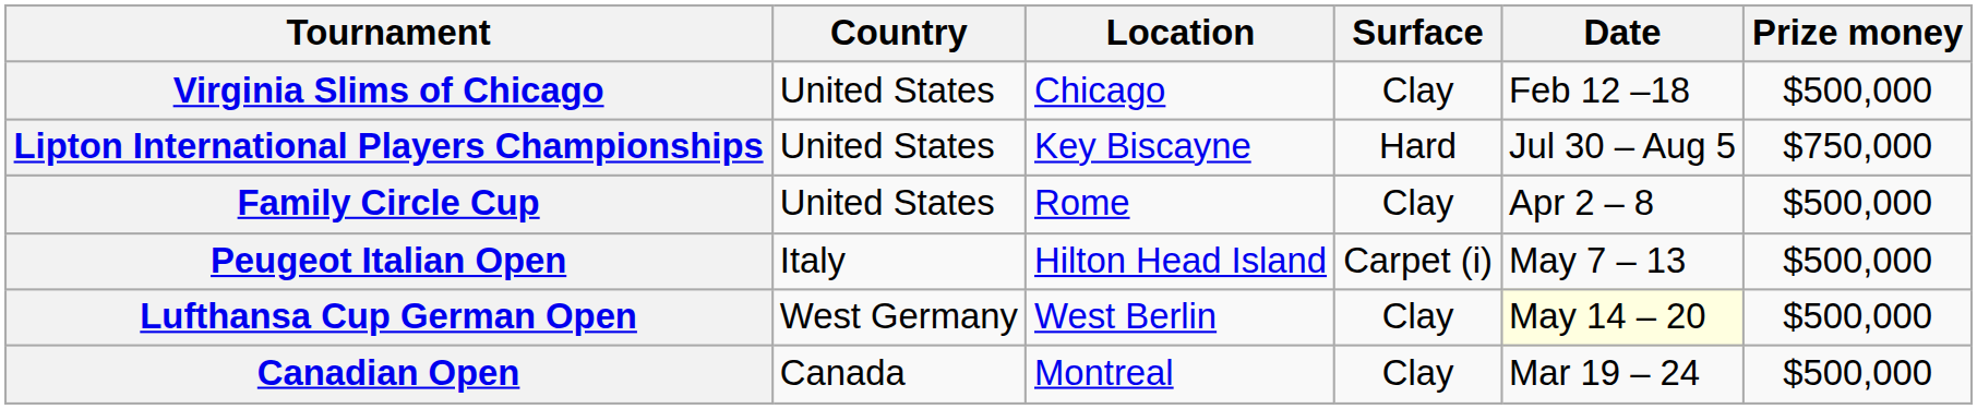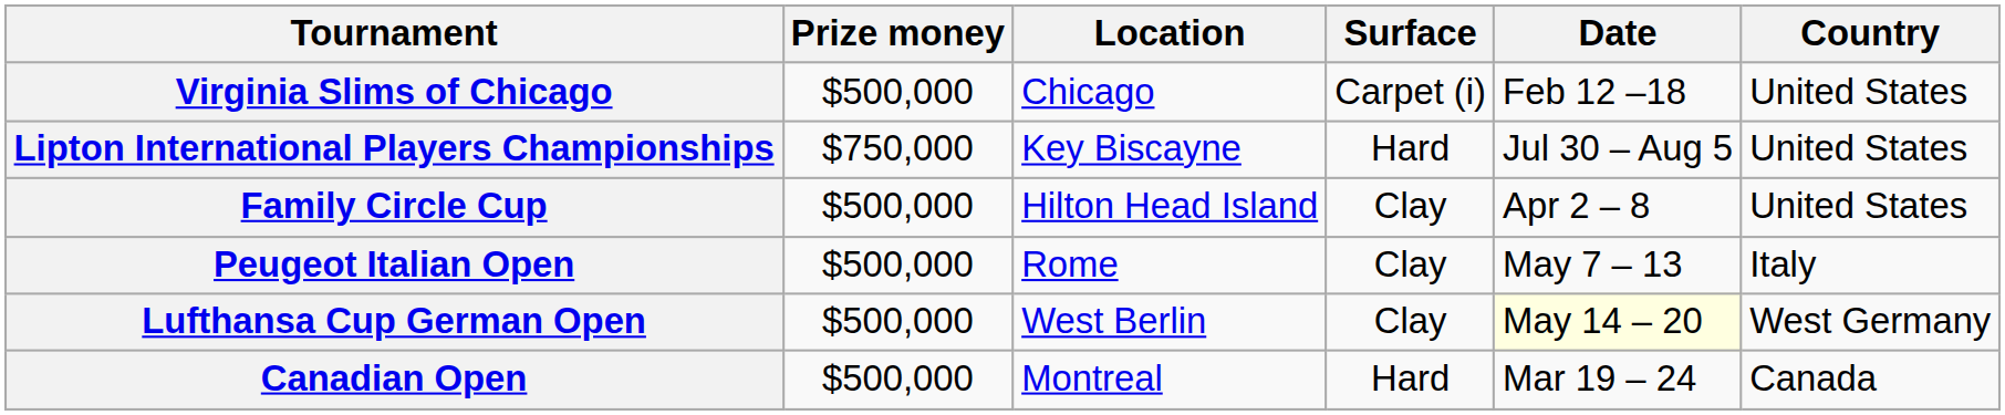columns swapped: Country <-> Prize money
Virginia Slims of Chicago | Surface: Clay -> Carpet (i)
Family Circle Cup | Location: Rome -> Hilton Head Island
Peugeot Italian Open | Location: Hilton Head Island -> Rome
Peugeot Italian Open | Surface: Carpet (i) -> Clay
Canadian Open | Surface: Clay -> Hard
